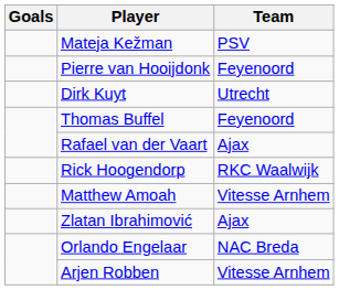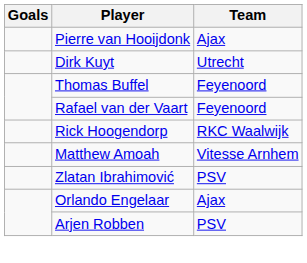- row: Mateja Kežman | PSV
Pierre van Hooijdonk | Team: Feyenoord -> Ajax
Rafael van der Vaart | Team: Ajax -> Feyenoord
Zlatan Ibrahimović | Team: Ajax -> PSV
Orlando Engelaar | Team: NAC Breda -> Ajax
Arjen Robben | Team: Vitesse Arnhem -> PSV
